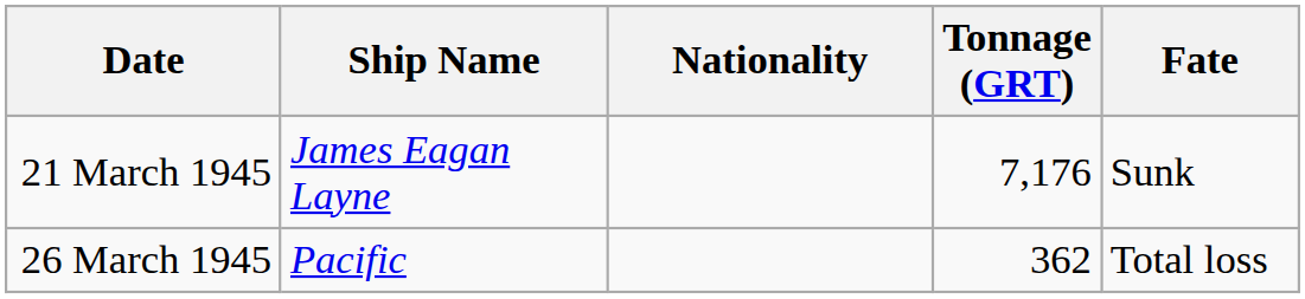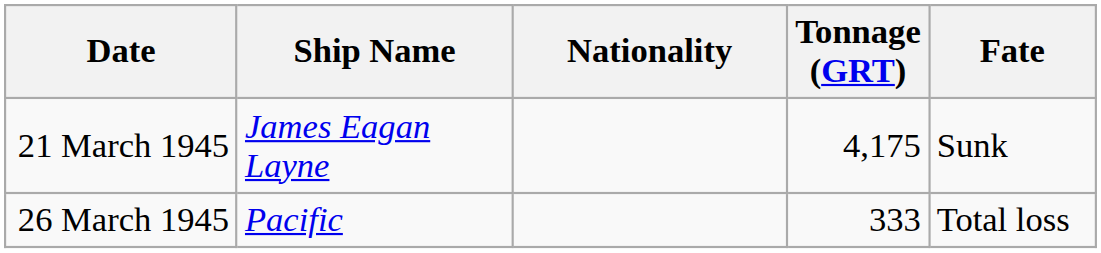21 March 1945 | Tonnage (GRT): 7,176 -> 4,175
26 March 1945 | Tonnage (GRT): 362 -> 333
